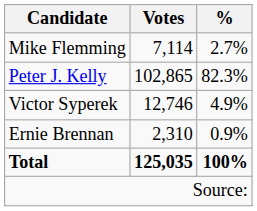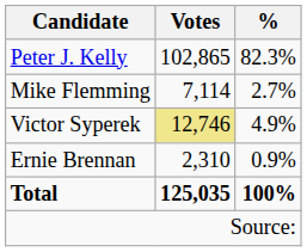rows swapped: Peter J. Kelly <-> Mike Flemming
Victor Syperek | Votes: no background -> khaki background
